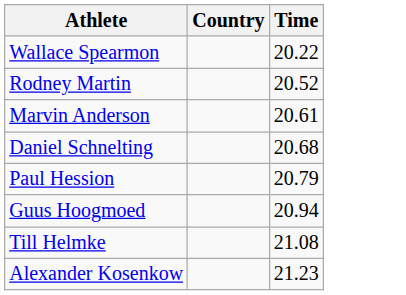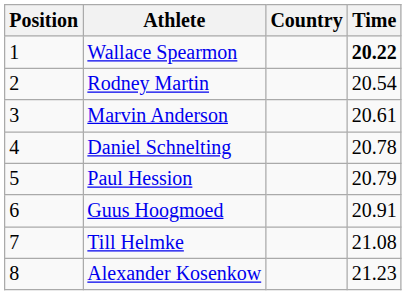+ column: Position | 1 | 2 | 3 | 4 | 5 | 6 | 7 | 8
Wallace Spearmon | Time: normal -> bold
Rodney Martin | Time: 20.52 -> 20.54
Daniel Schnelting | Time: 20.68 -> 20.78
Guus Hoogmoed | Time: 20.94 -> 20.91
